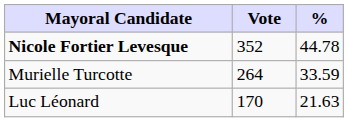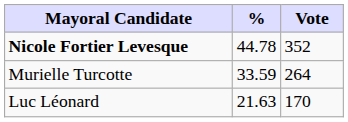columns swapped: Vote <-> %
